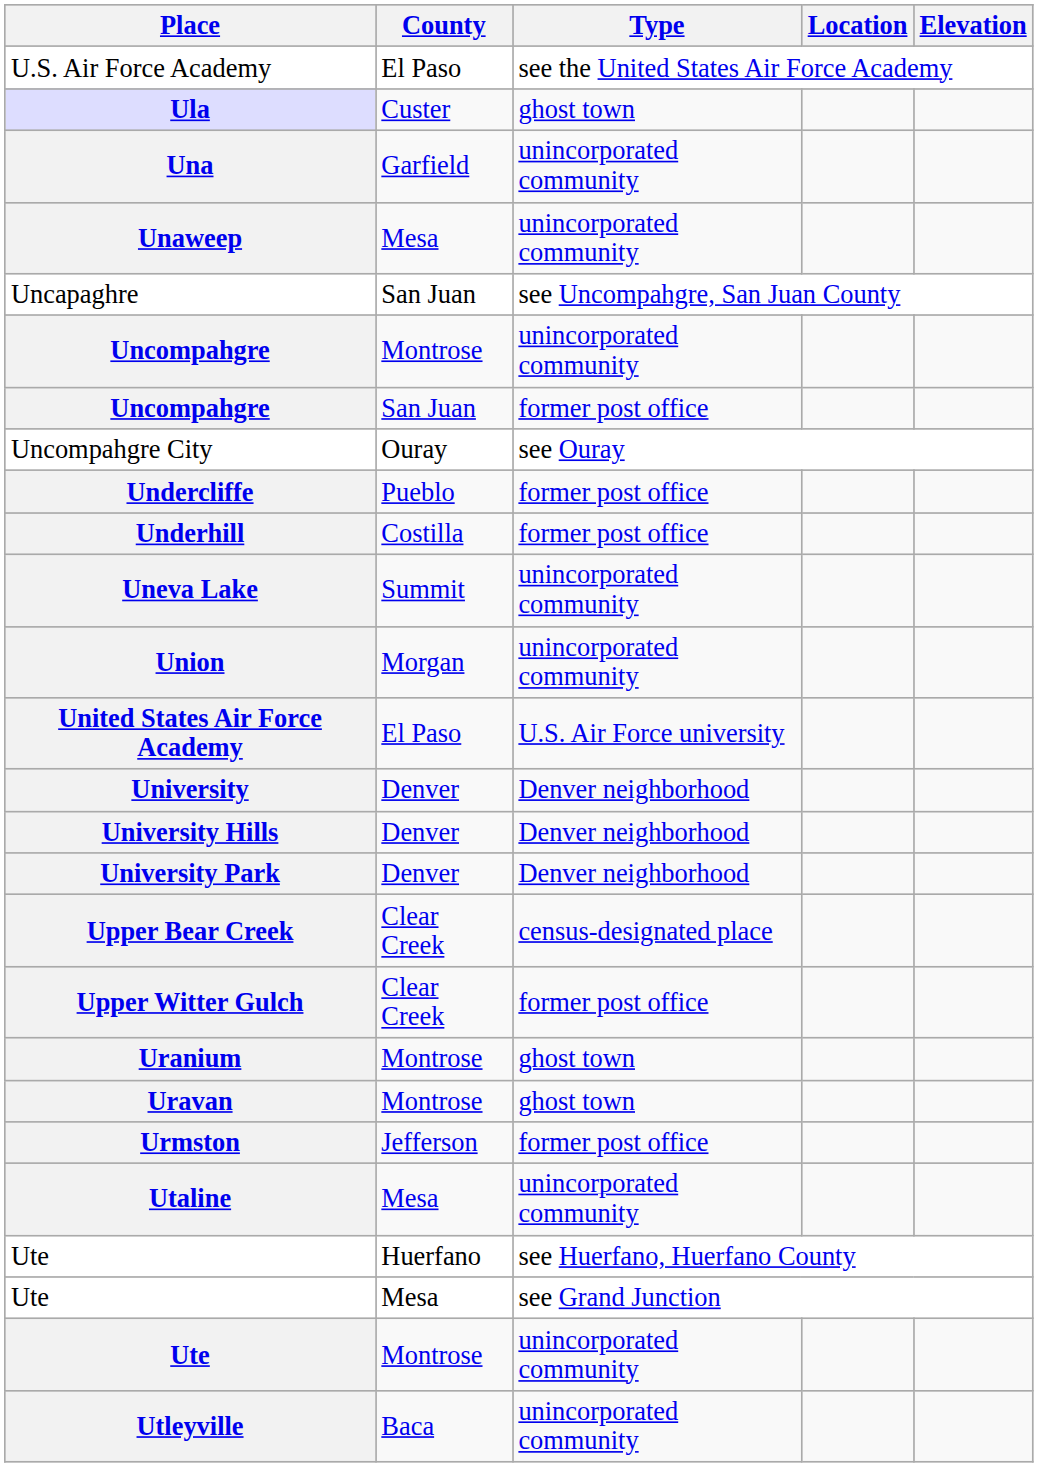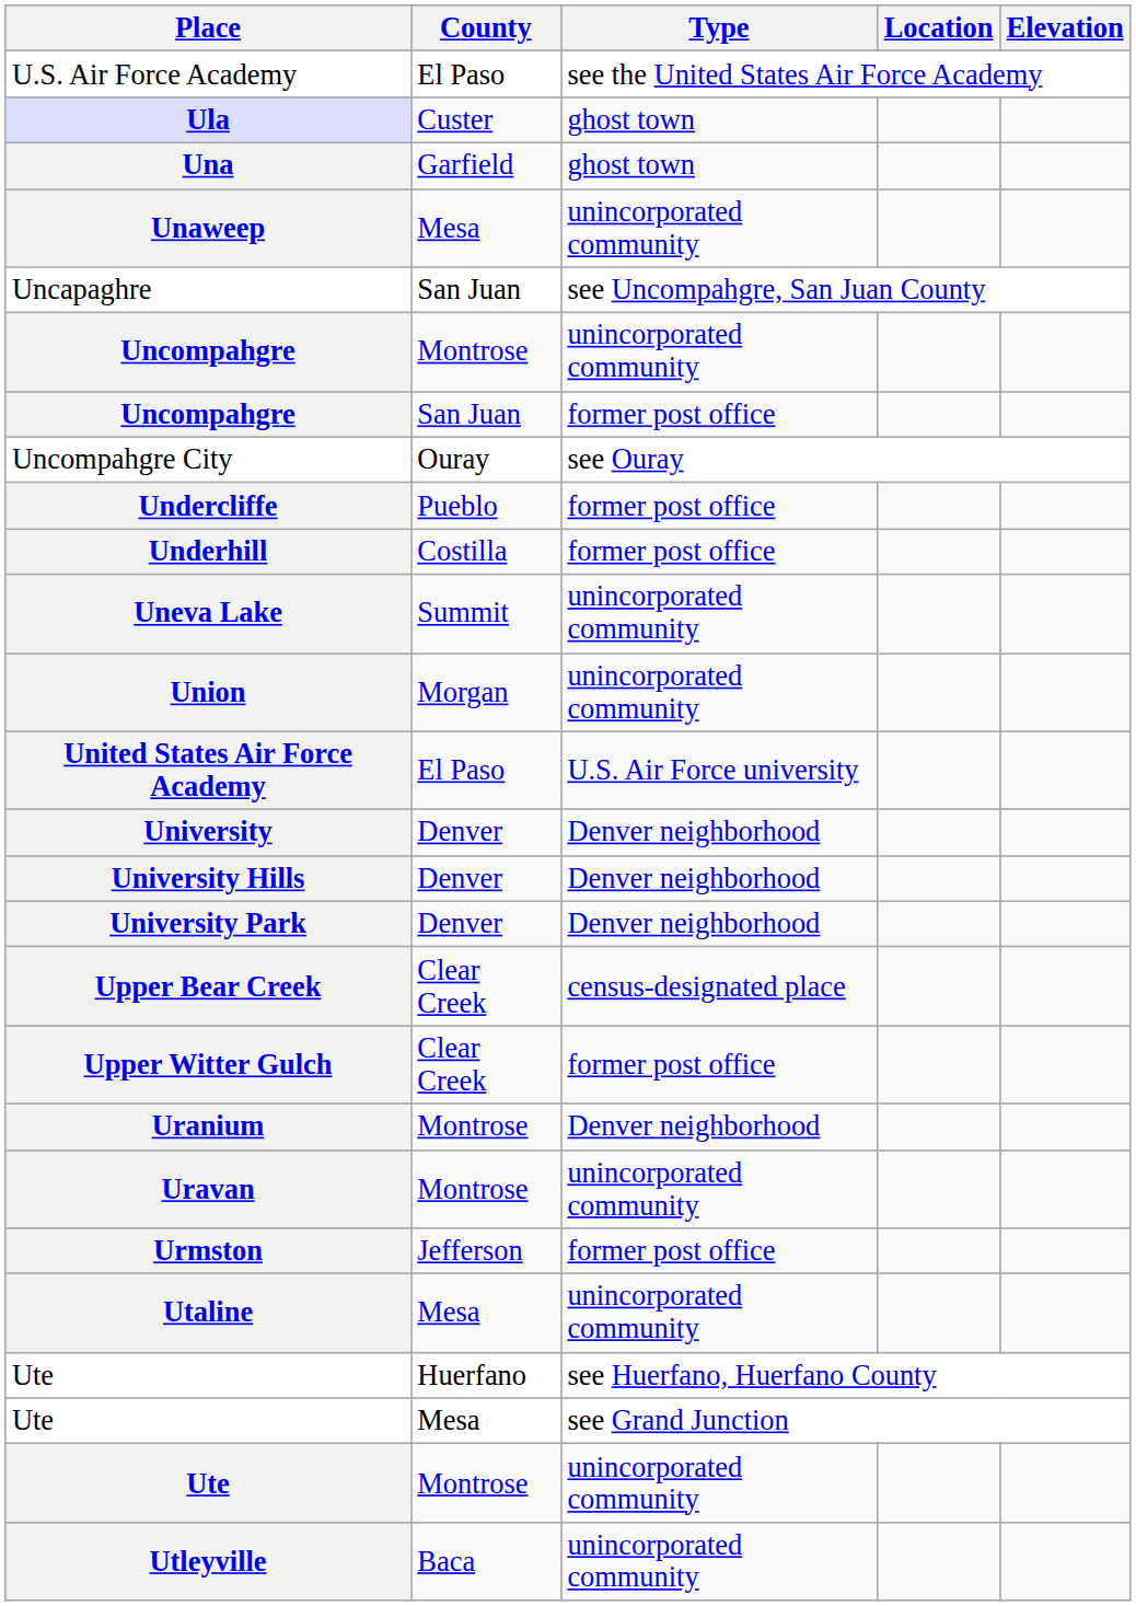Una | Type: unincorporated community -> ghost town
Uranium | Type: ghost town -> Denver neighborhood
Uravan | Type: ghost town -> unincorporated community
